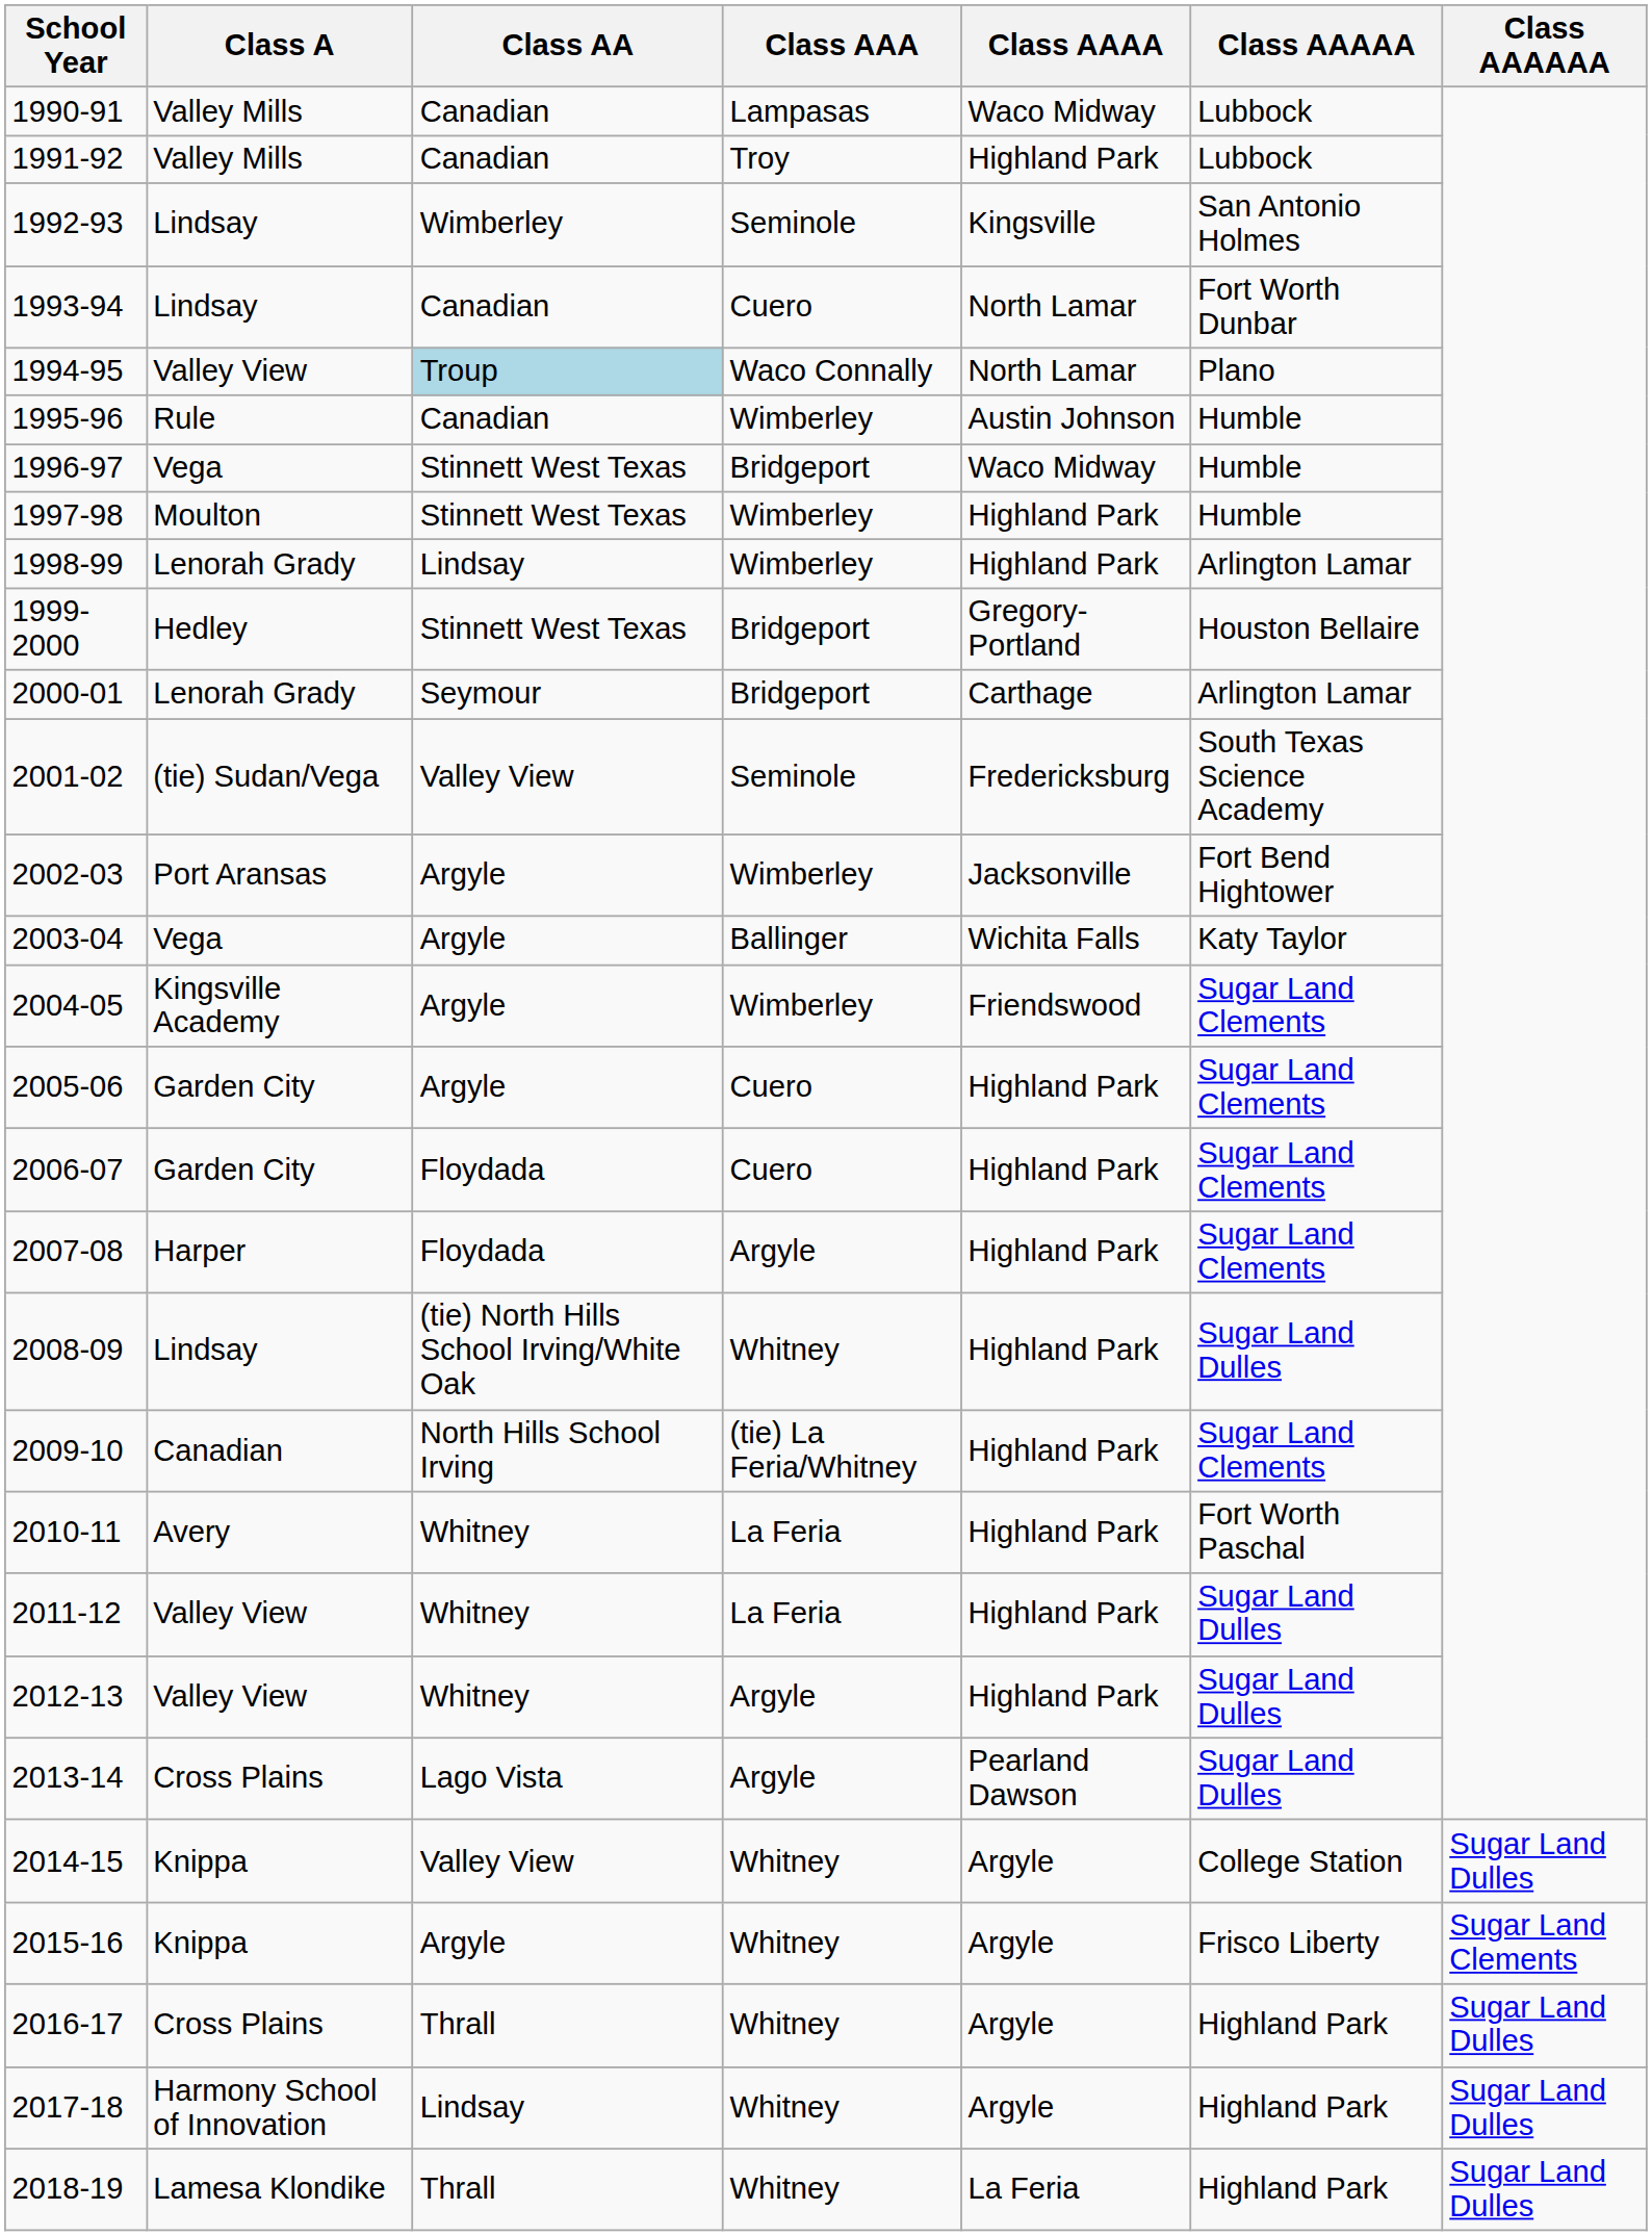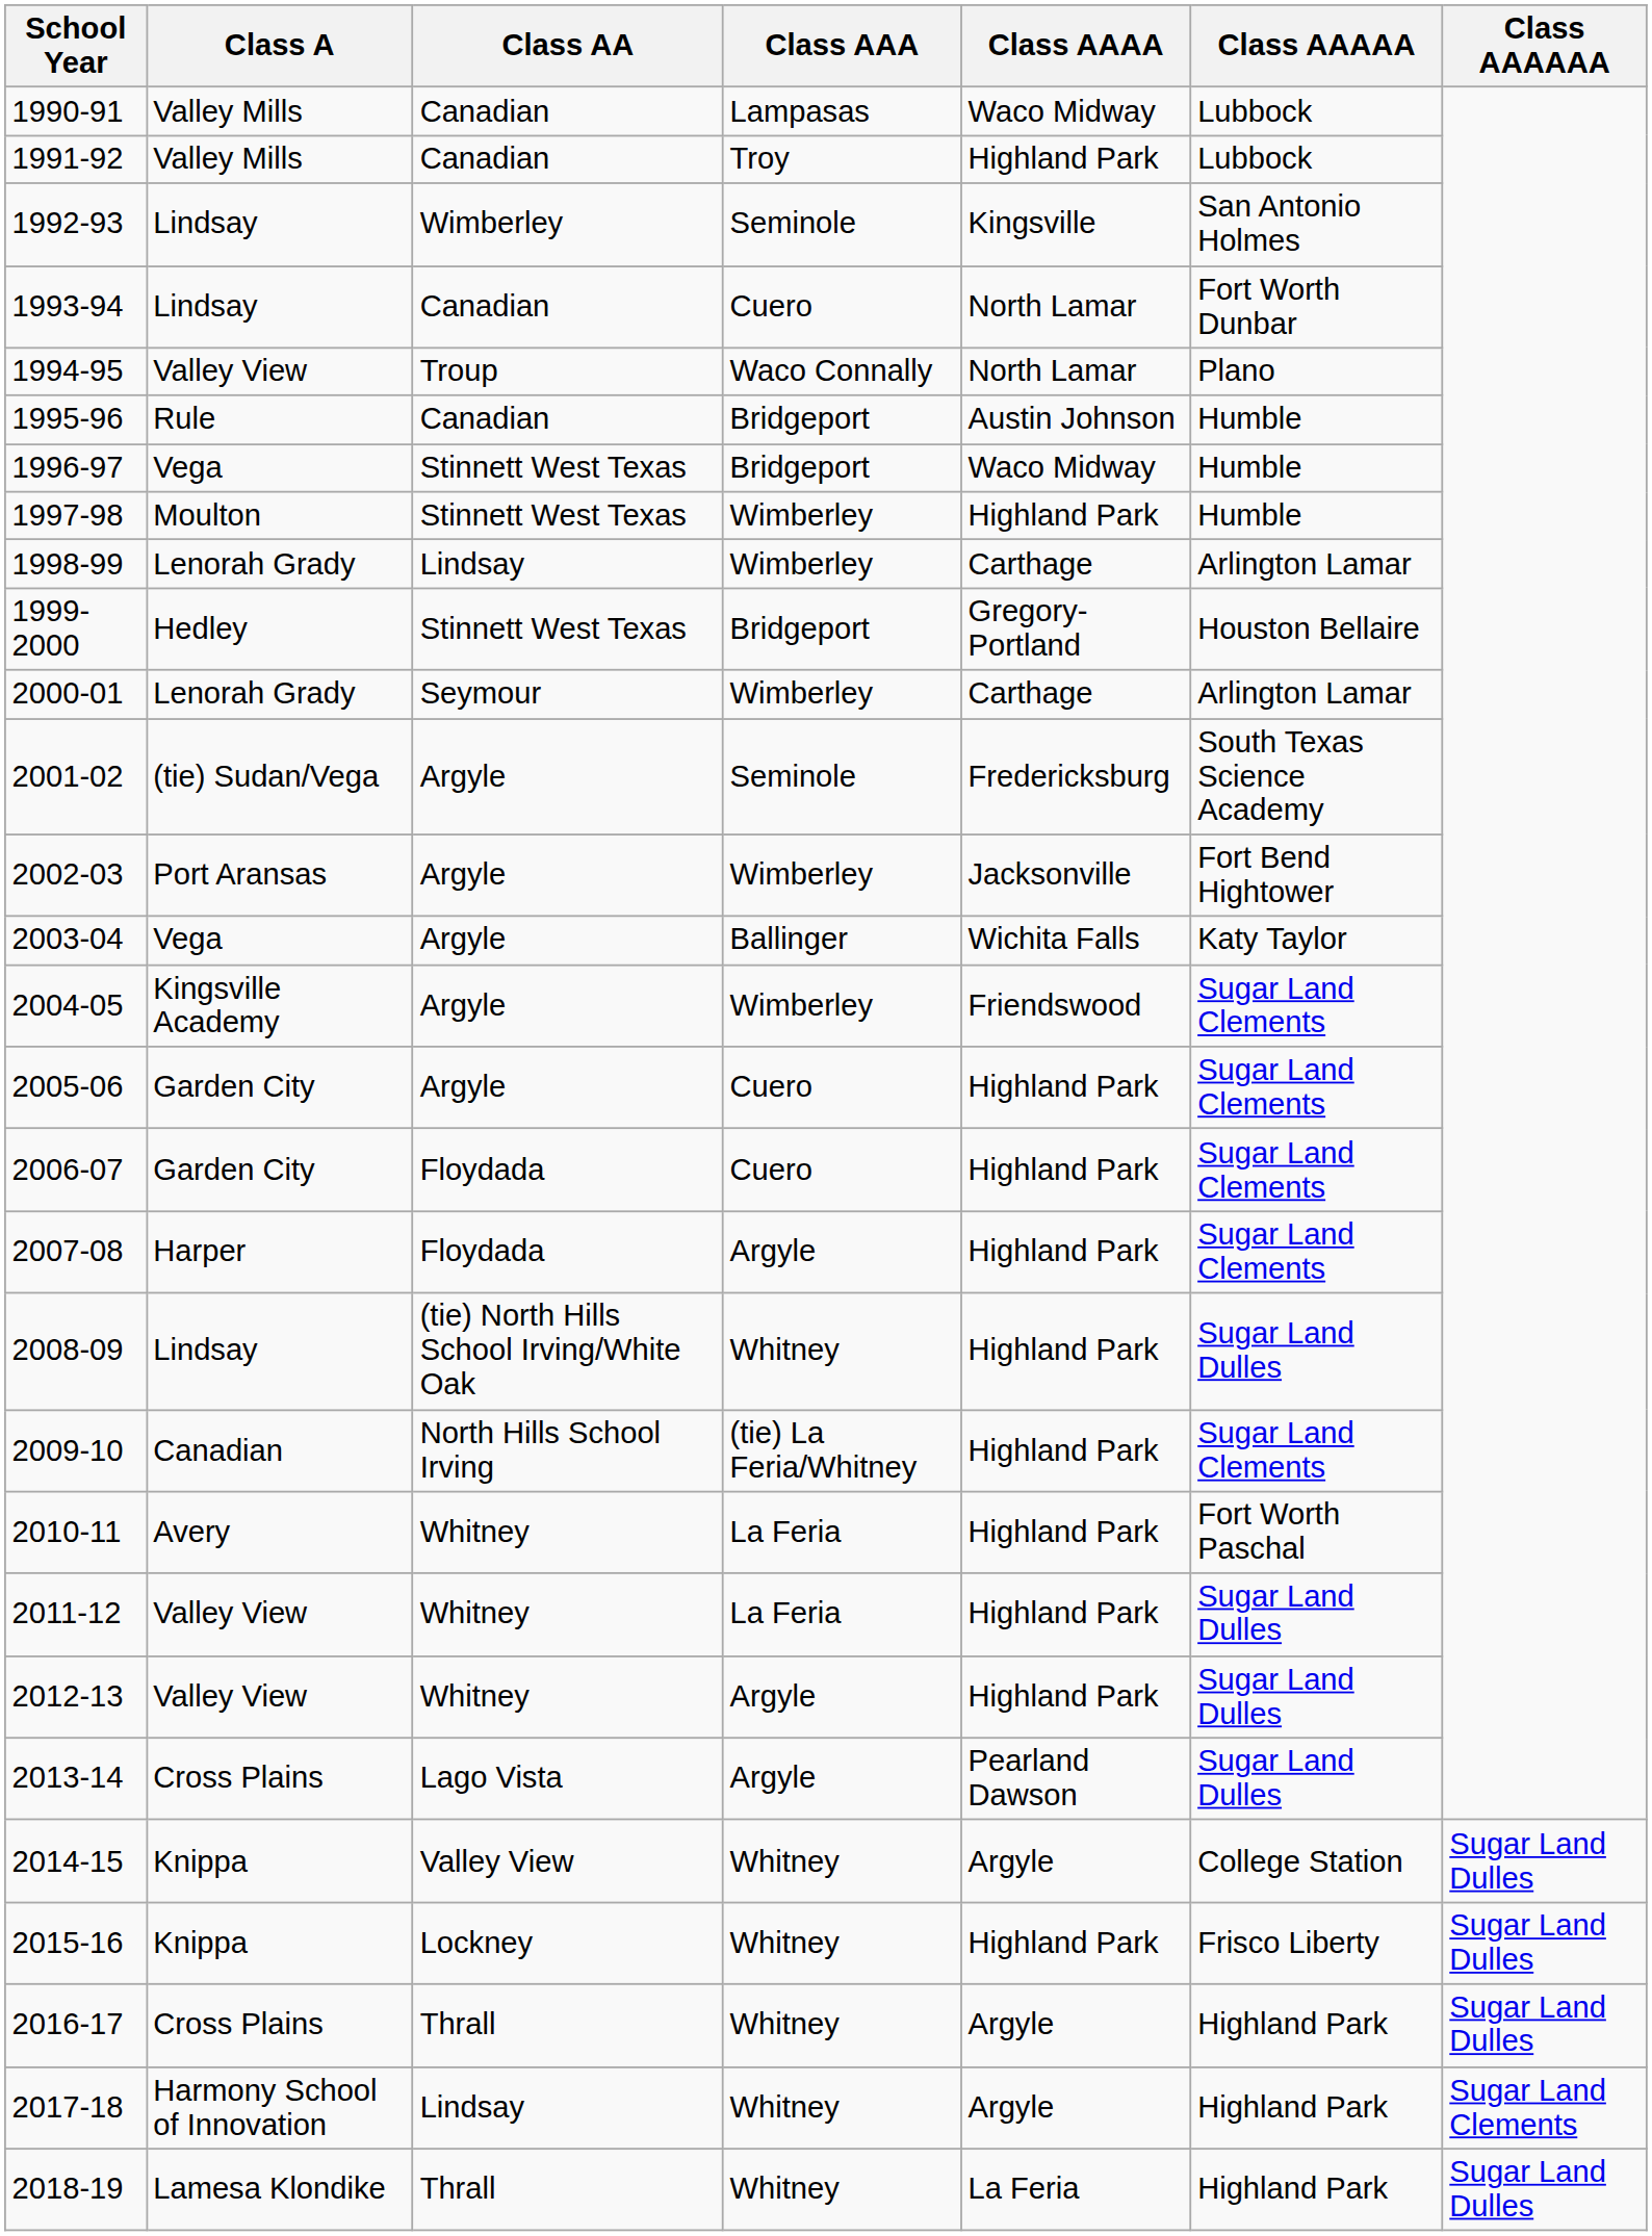1994-95 | Class AA: lightblue background -> no background
1995-96 | Class AAA: Wimberley -> Bridgeport
1998-99 | Class AAAA: Highland Park -> Carthage
2000-01 | Class AAA: Bridgeport -> Wimberley
2001-02 | Class AA: Valley View -> Argyle
2015-16 | Class AA: Argyle -> Lockney
2015-16 | Class AAAA: Argyle -> Highland Park
2015-16 | Class AAAAAA: Sugar Land Clements -> Sugar Land Dulles
2017-18 | Class AAAAAA: Sugar Land Dulles -> Sugar Land Clements
